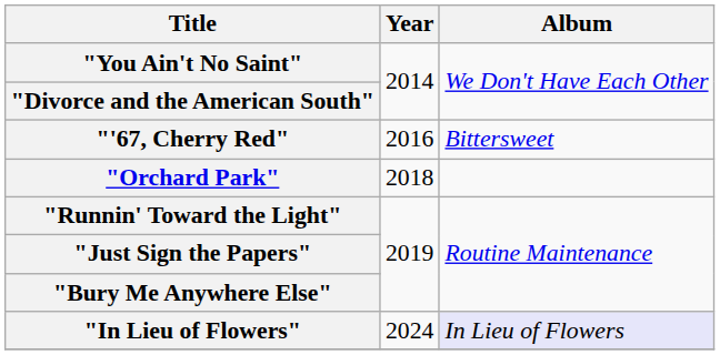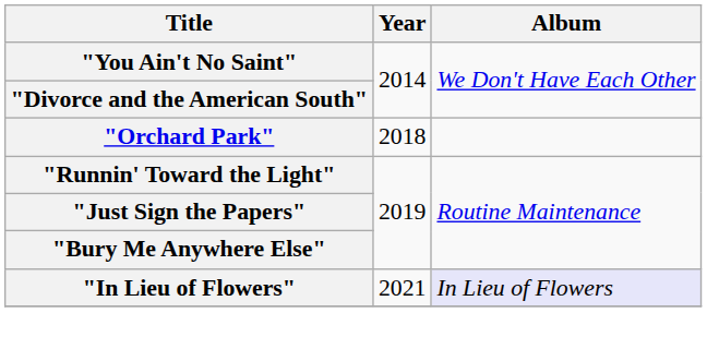- row: "'67, Cherry Red" | 2016 | Bittersweet
"In Lieu of Flowers" | Year: 2024 -> 2021
